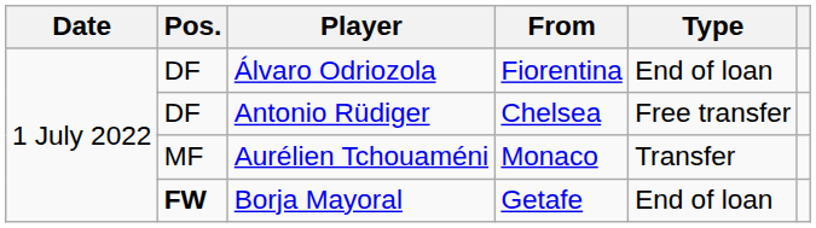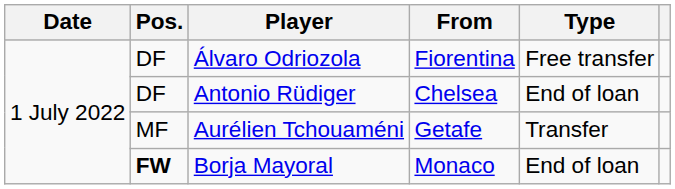Álvaro Odriozola | Type: End of loan -> Free transfer
Antonio Rüdiger | Type: Free transfer -> End of loan
Aurélien Tchouaméni | From: Monaco -> Getafe
Borja Mayoral | From: Getafe -> Monaco
